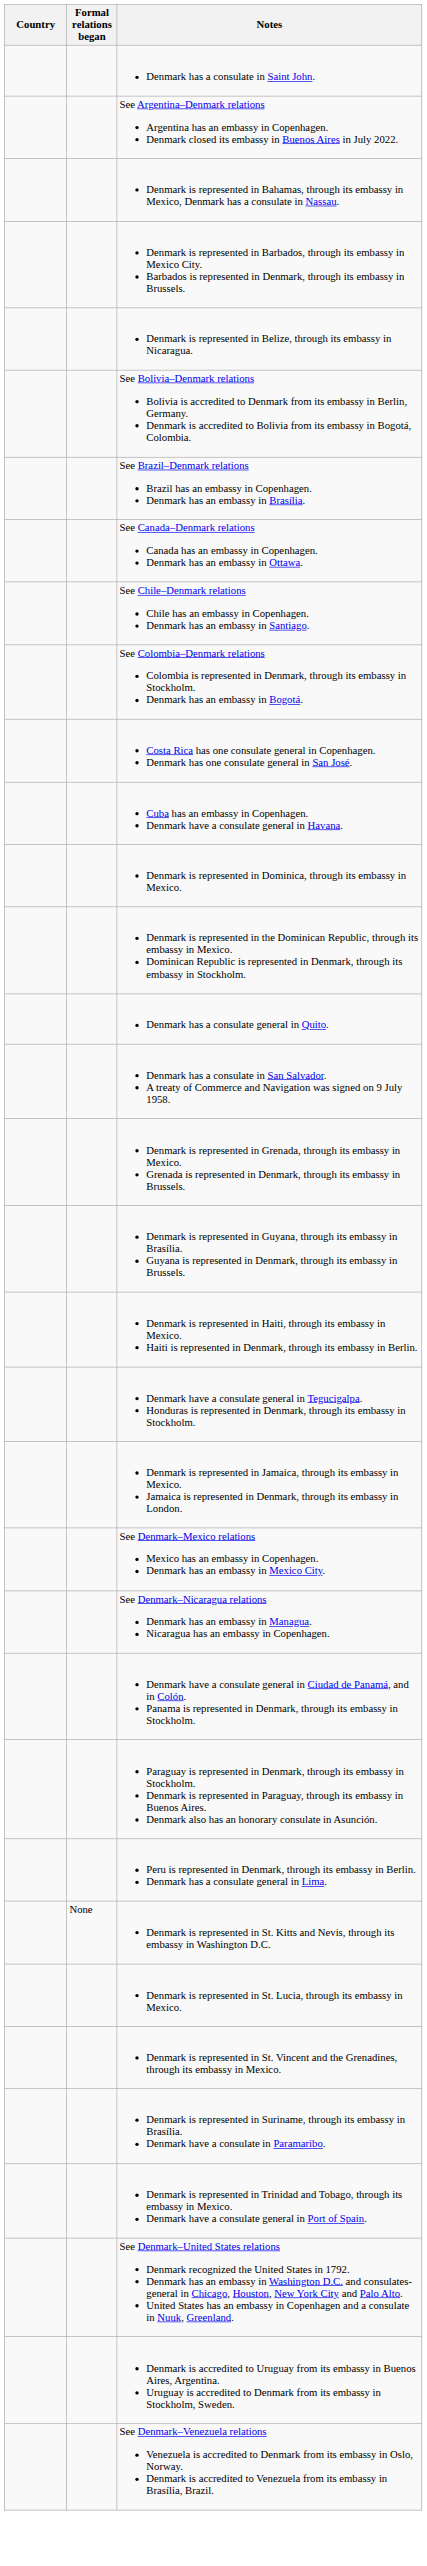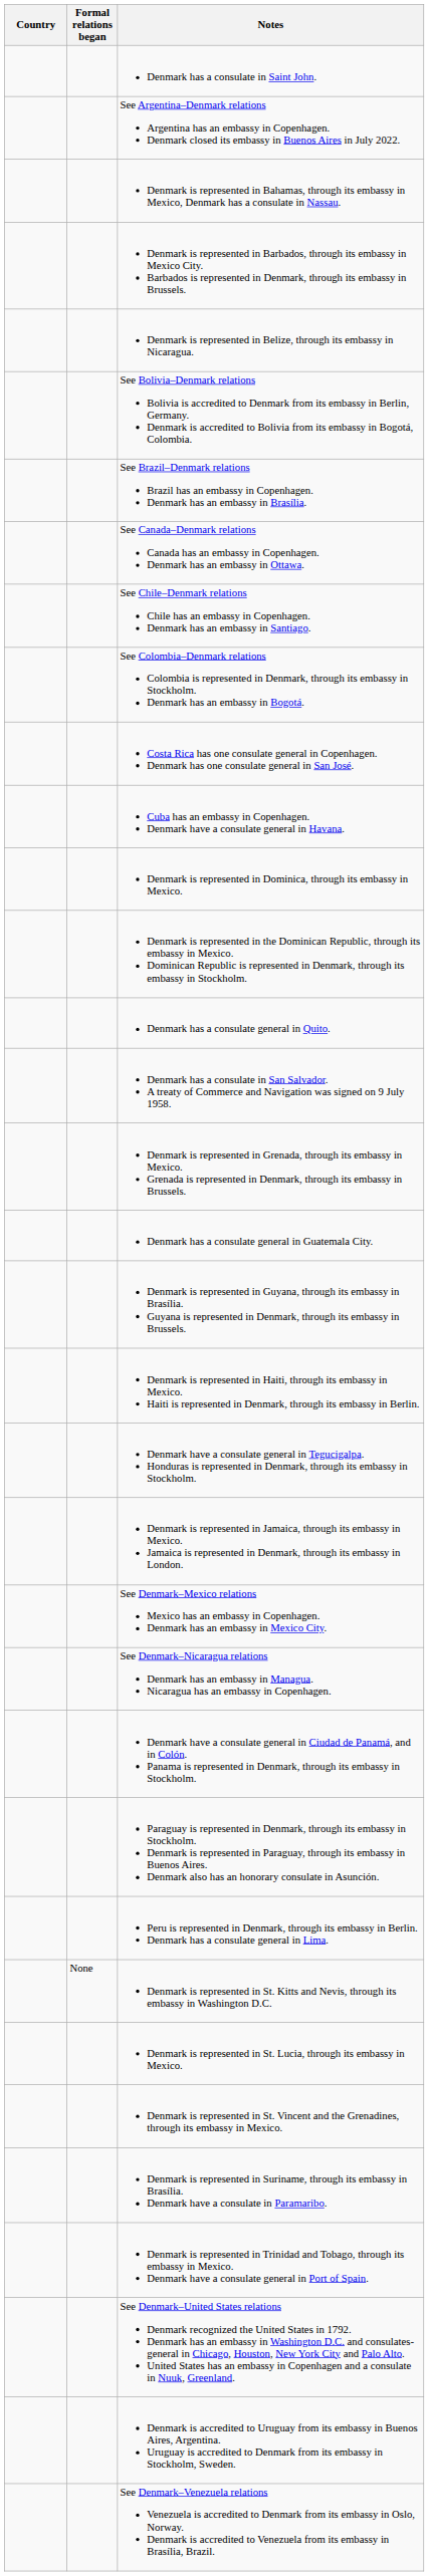+ row: Denmark has a consulate general in Guatemala City.
